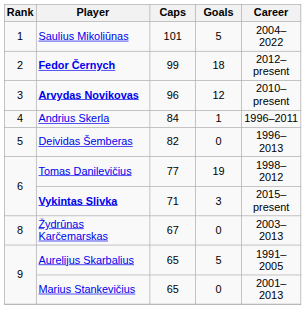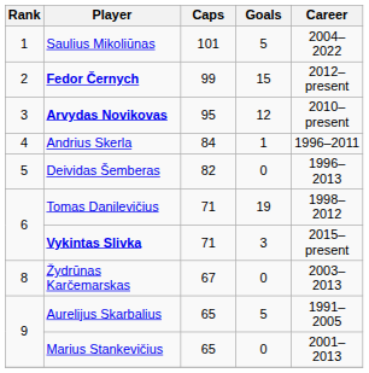Fedor Černych | Goals: 18 -> 15
Arvydas Novikovas | Caps: 96 -> 95
Tomas Danilevičius | Caps: 77 -> 71
